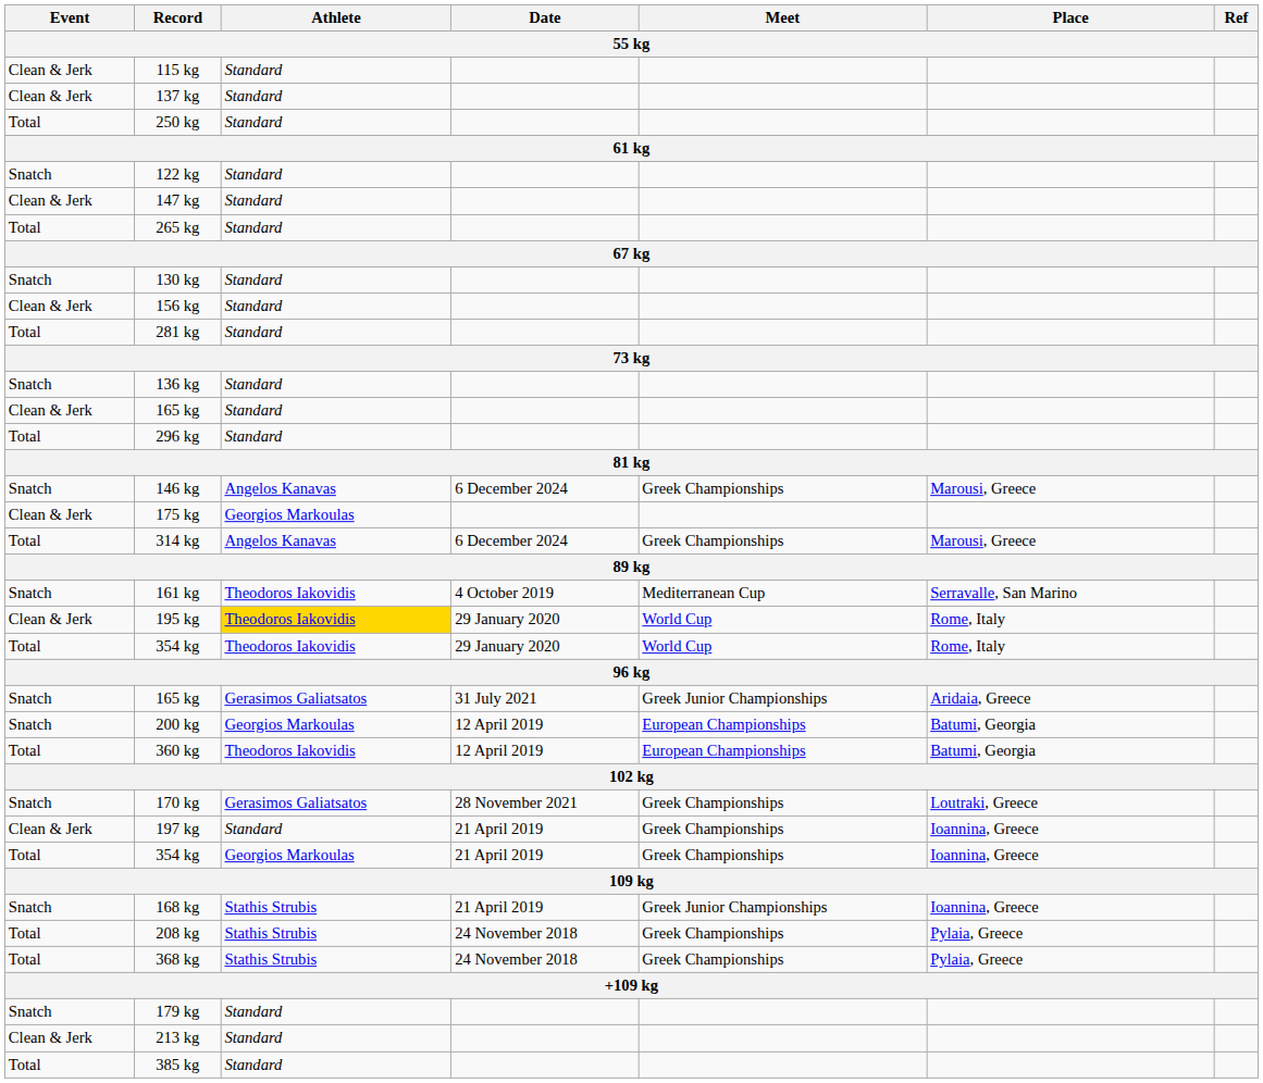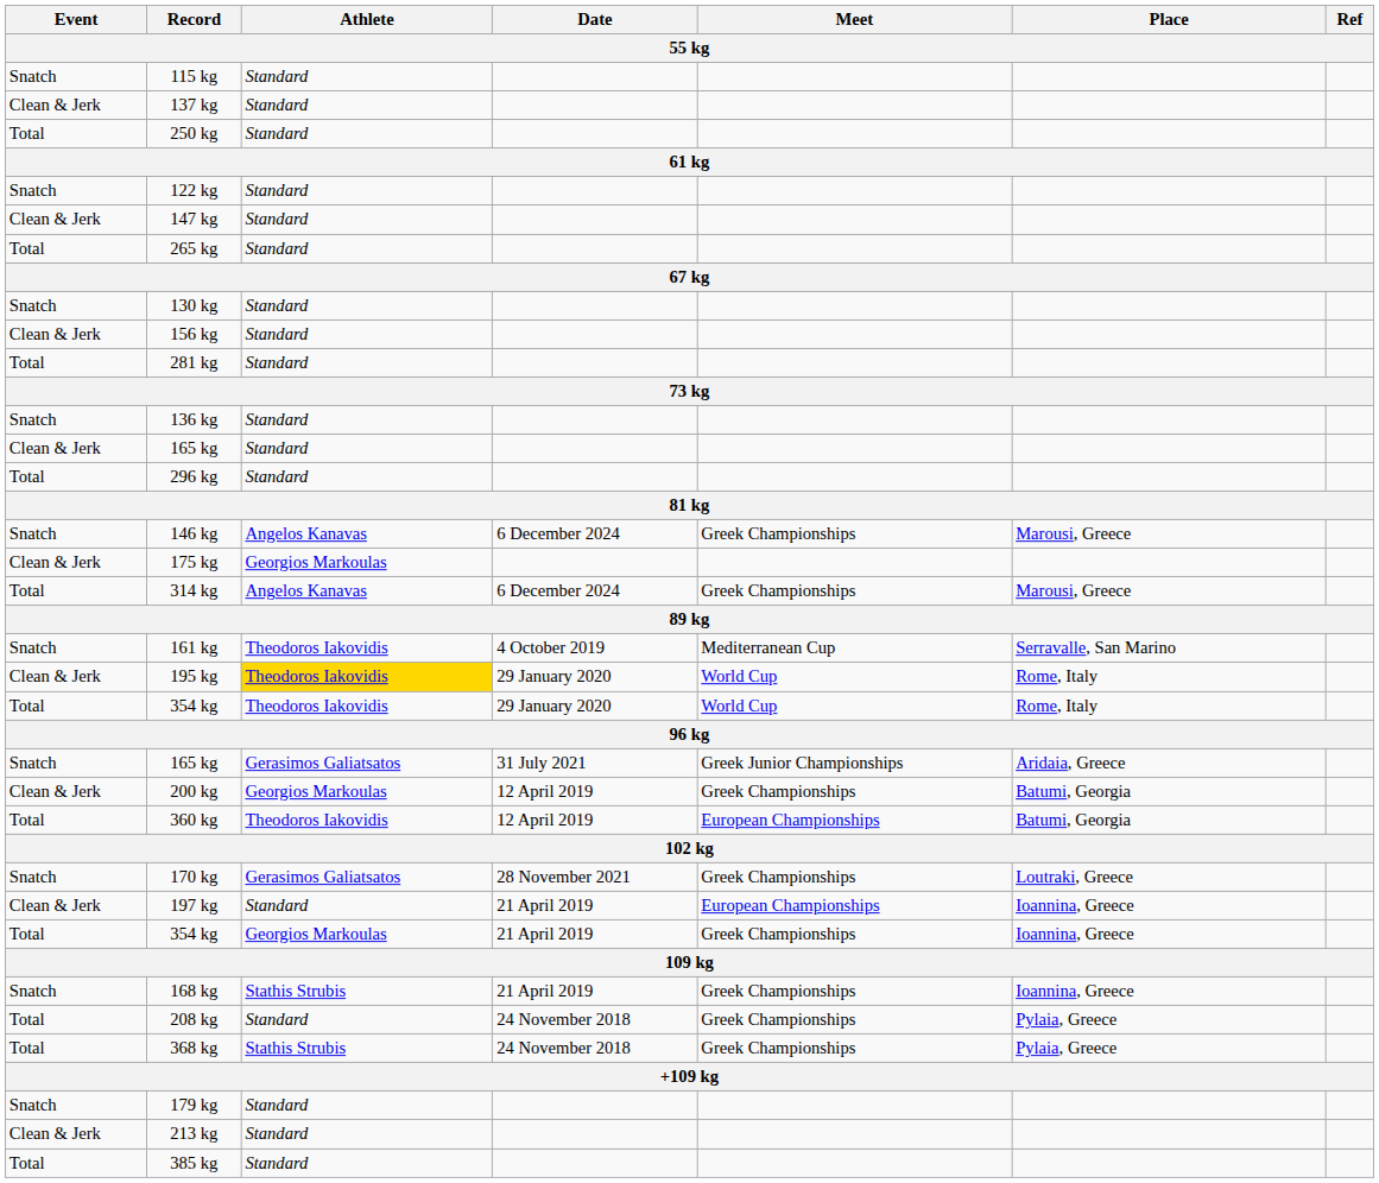115 kg | Event: Clean & Jerk -> Snatch
200 kg | Event: Snatch -> Clean & Jerk
200 kg | Meet: European Championships -> Greek Championships
197 kg | Meet: Greek Championships -> European Championships
168 kg | Meet: Greek Junior Championships -> Greek Championships
208 kg | Athlete: Stathis Strubis -> Standard
